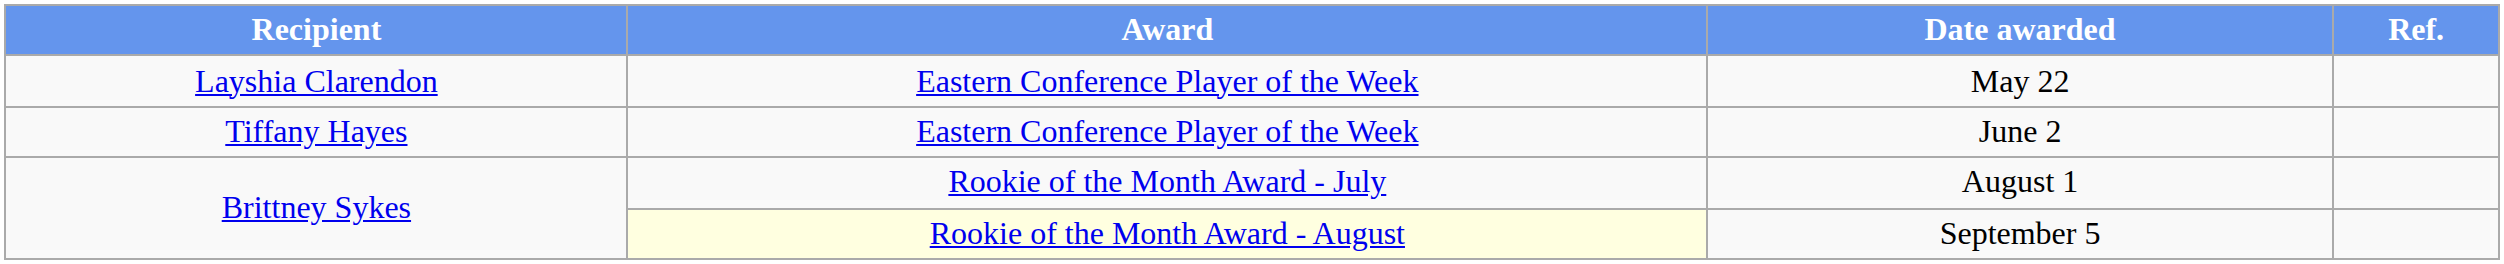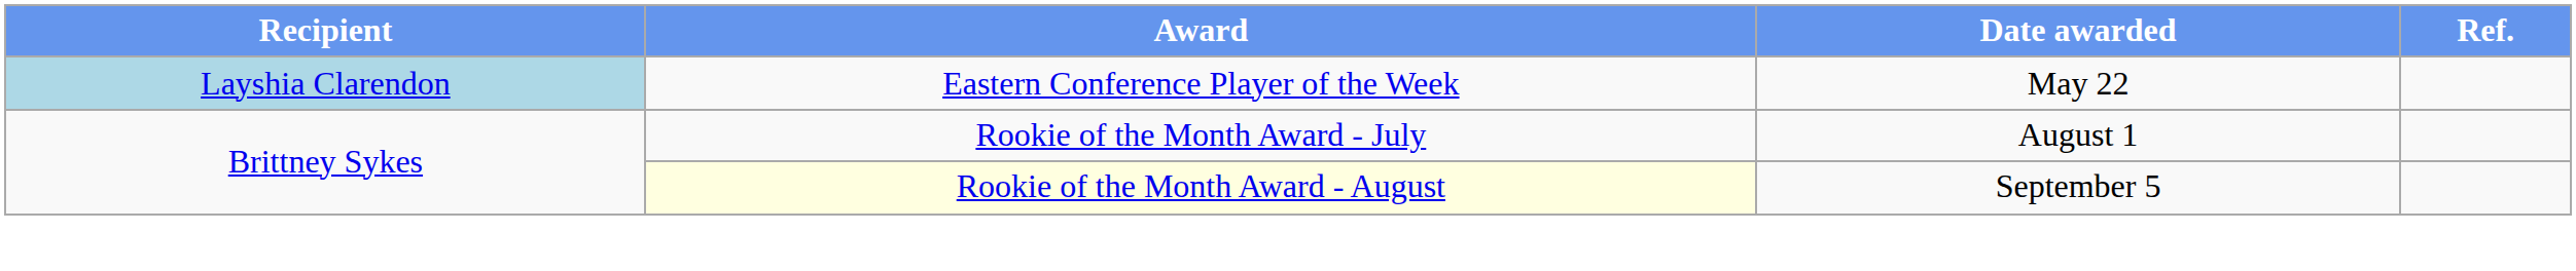May 22 | Recipient: no background -> lightblue background
- row: Tiffany Hayes | Eastern Conference Player of the Week | June 2
